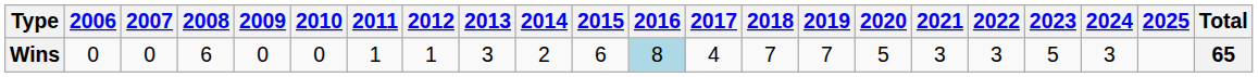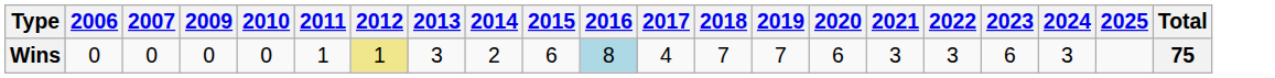- column: 2008 | 6
Wins | 2012: no background -> khaki background
Wins | 2020: 5 -> 6
Wins | 2023: 5 -> 6
Wins | Total: 65 -> 75
